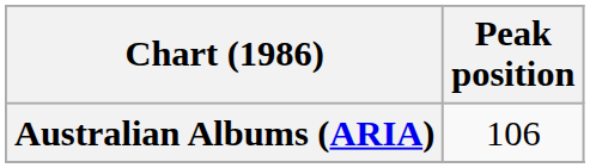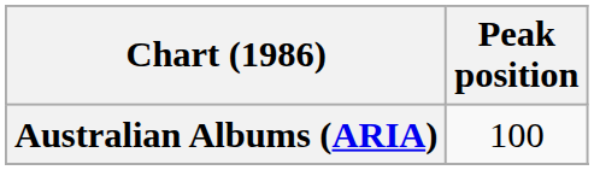Australian Albums (ARIA) | Peak position: 106 -> 100
